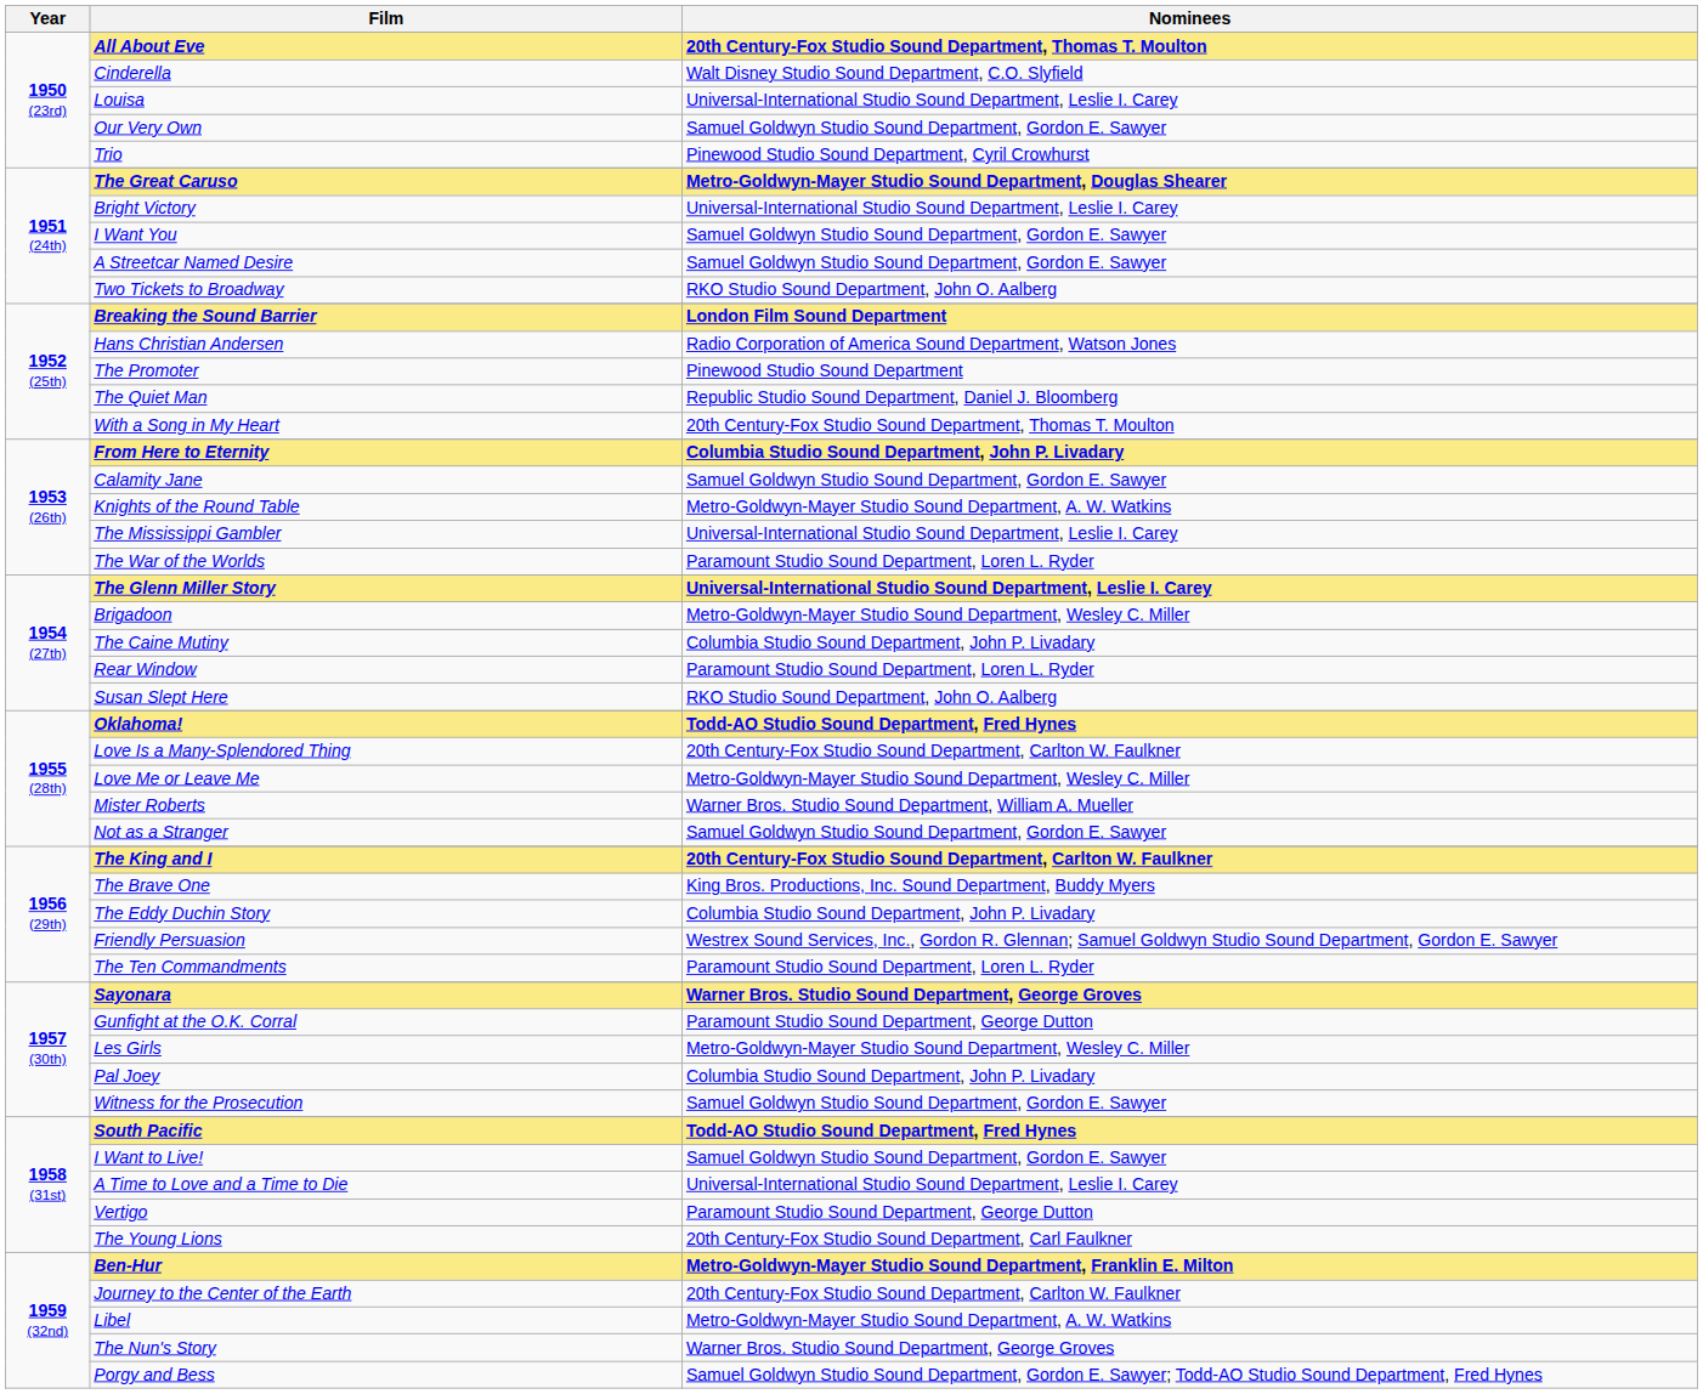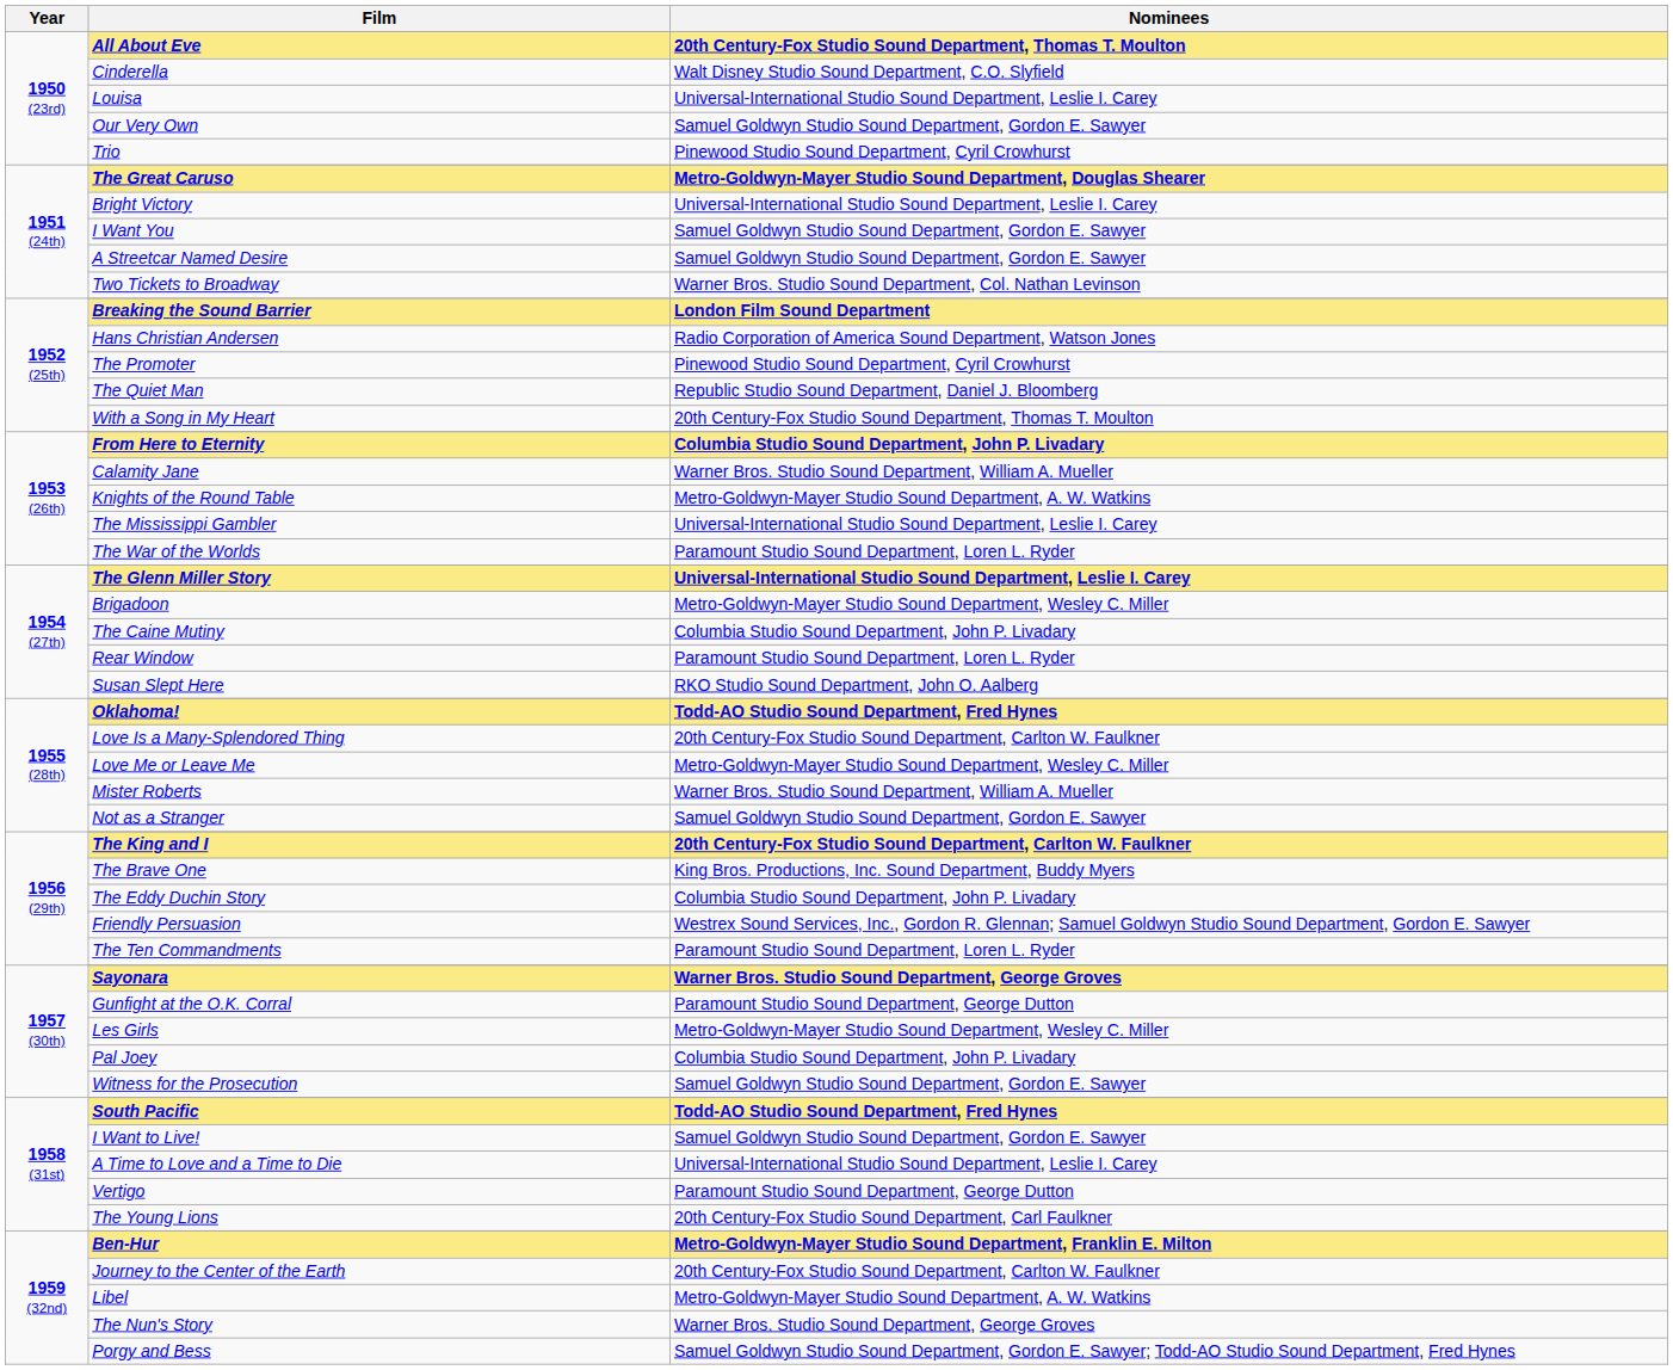Two Tickets to Broadway | Nominees: RKO Studio Sound Department, John O. Aalberg -> Warner Bros. Studio Sound Department, Col. Nathan Levinson
The Promoter | Nominees: Pinewood Studio Sound Department -> Pinewood Studio Sound Department, Cyril Crowhurst
Calamity Jane | Nominees: Samuel Goldwyn Studio Sound Department, Gordon E. Sawyer -> Warner Bros. Studio Sound Department, William A. Mueller
